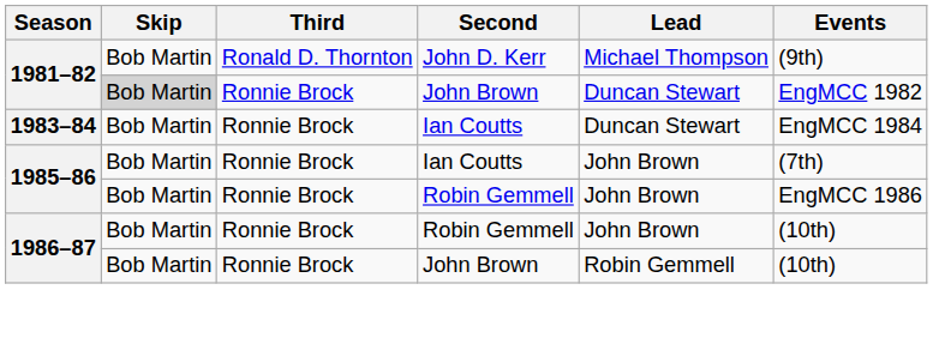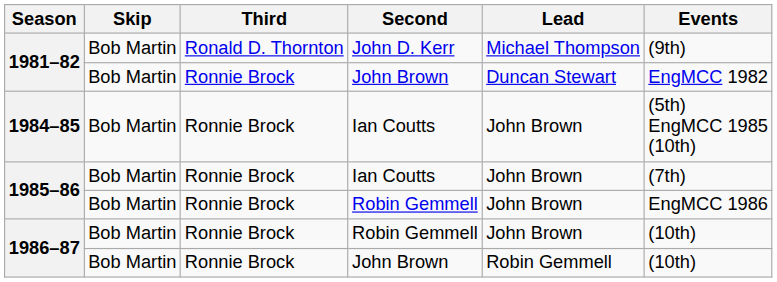1981–82 / John Brown | Skip: lightgrey background -> no background
- row: 1983–84 | Bob Martin | Ronnie Brock | Ian Coutts | Duncan Stewart | EngMCC 1984
+ row: 1984–85 | Bob Martin | Ronnie Brock | Ian Coutts | John Brown | (5th) EngMCC 1985 (10th)
